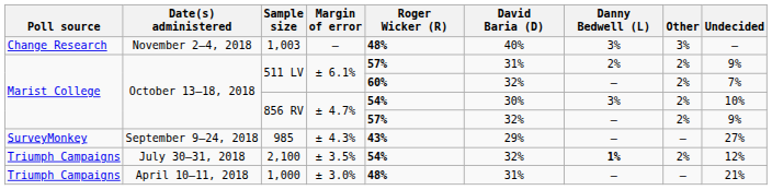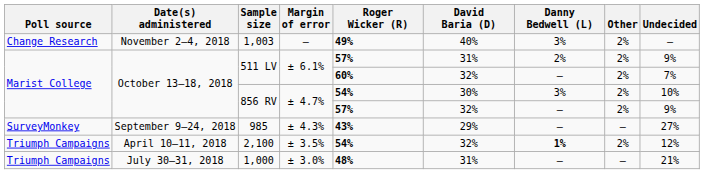1,003 | Roger Wicker (R): 48% -> 49%
1,003 | Other: 3% -> 2%
2,100 | Date(s) administered: July 30–31, 2018 -> April 10–11, 2018
1,000 | Date(s) administered: April 10–11, 2018 -> July 30–31, 2018
